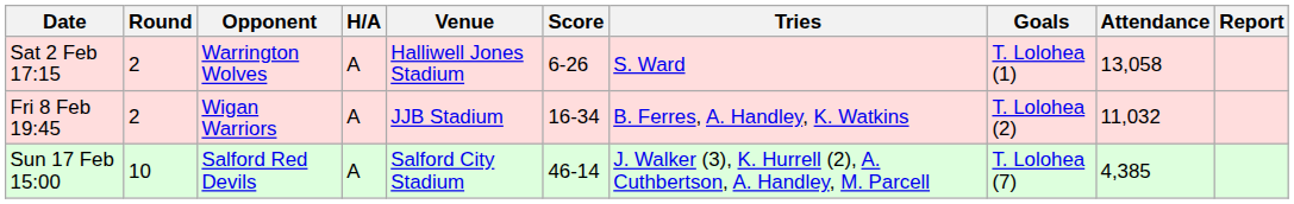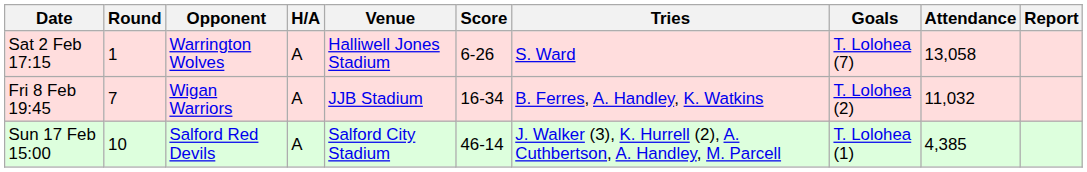Sat 2 Feb 17:15 | Round: 2 -> 1
Sat 2 Feb 17:15 | Goals: T. Lolohea (1) -> T. Lolohea (7)
Fri 8 Feb 19:45 | Round: 2 -> 7
Sun 17 Feb 15:00 | Goals: T. Lolohea (7) -> T. Lolohea (1)
